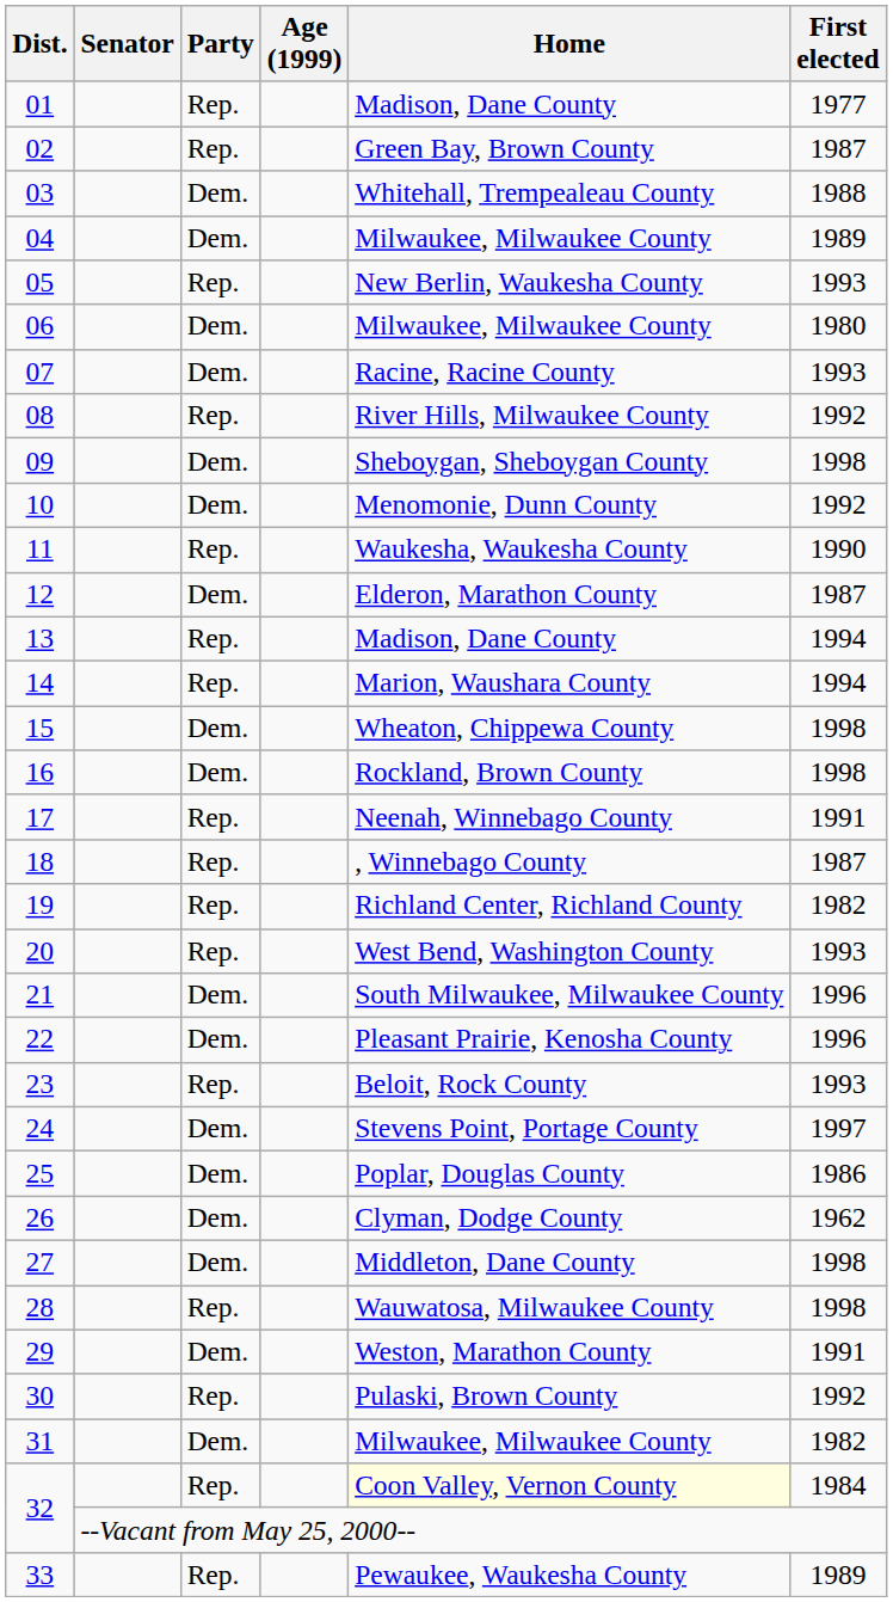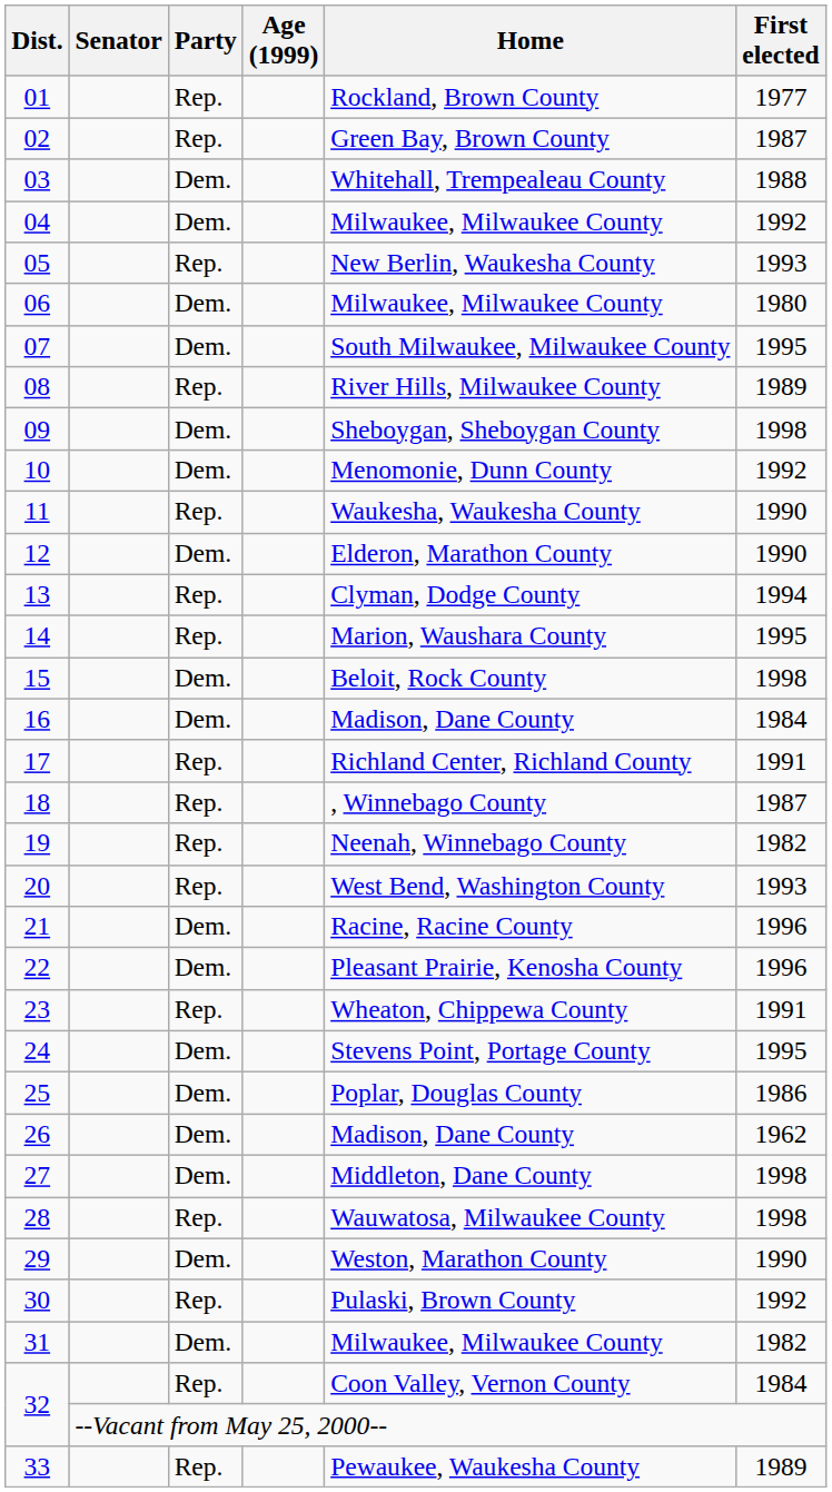01 | Home: Madison, Dane County -> Rockland, Brown County
04 | First elected: 1989 -> 1992
07 | Home: Racine, Racine County -> South Milwaukee, Milwaukee County
07 | First elected: 1993 -> 1995
08 | First elected: 1992 -> 1989
12 | First elected: 1987 -> 1990
13 | Home: Madison, Dane County -> Clyman, Dodge County
14 | First elected: 1994 -> 1995
15 | Home: Wheaton, Chippewa County -> Beloit, Rock County
16 | Home: Rockland, Brown County -> Madison, Dane County
16 | First elected: 1998 -> 1984
17 | Home: Neenah, Winnebago County -> Richland Center, Richland County
19 | Home: Richland Center, Richland County -> Neenah, Winnebago County
21 | Home: South Milwaukee, Milwaukee County -> Racine, Racine County
23 | Home: Beloit, Rock County -> Wheaton, Chippewa County
23 | First elected: 1993 -> 1991
24 | First elected: 1997 -> 1995
26 | Home: Clyman, Dodge County -> Madison, Dane County
29 | First elected: 1991 -> 1990
32 / Rep. | Home: lightyellow background -> no background
